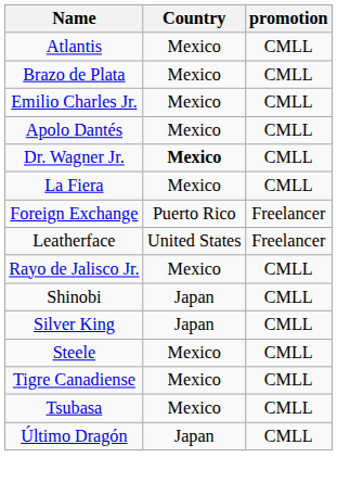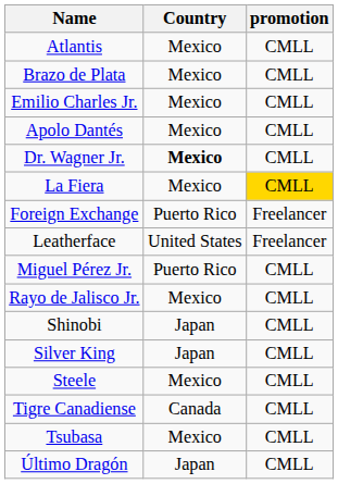La Fiera | promotion: no background -> gold background
+ row: Miguel Pérez Jr. | Puerto Rico | CMLL
Tigre Canadiense | Country: Mexico -> Canada
